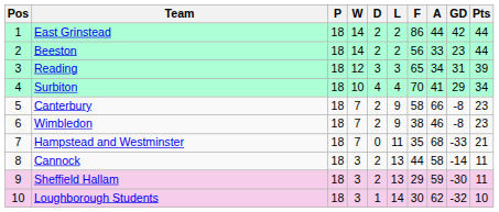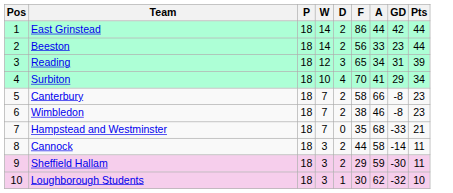- column: L | 2 | 2 | 3 | 4 | 9 | 9 | 11 | 13 | 13 | 14
